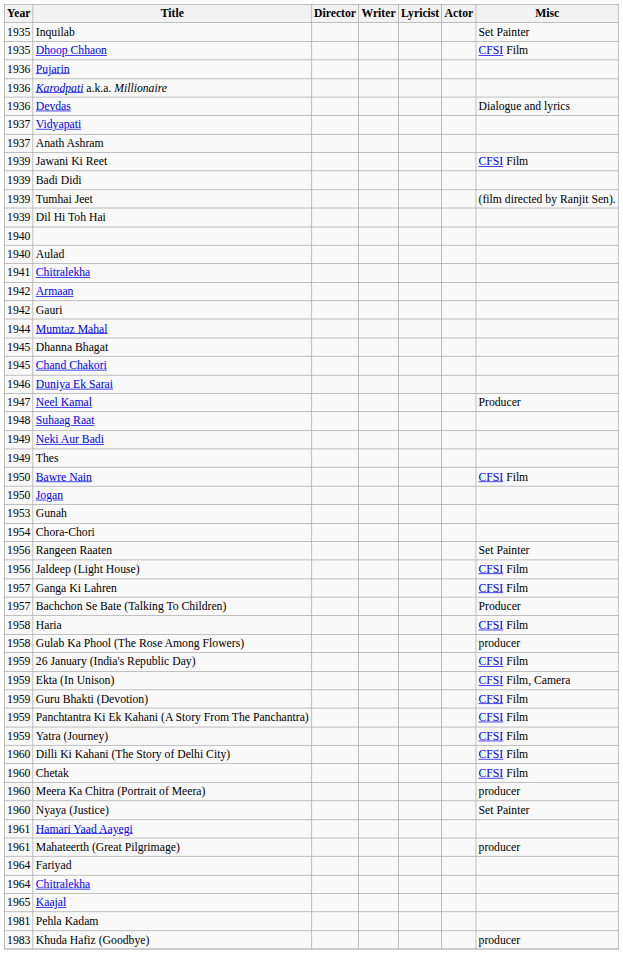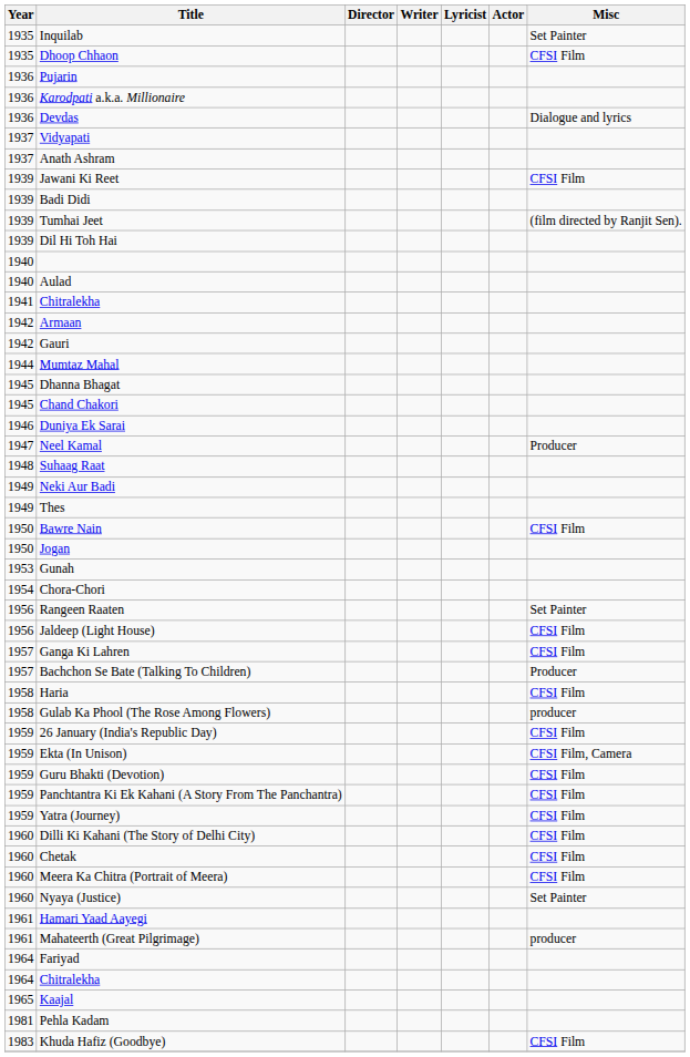Meera Ka Chitra (Portrait of Meera) | Misc: producer -> CFSI Film
Khuda Hafiz (Goodbye) | Misc: producer -> CFSI Film
